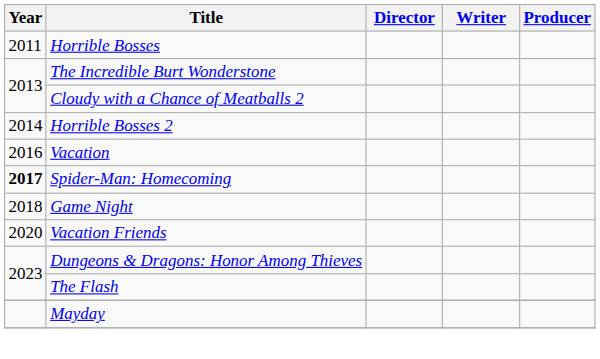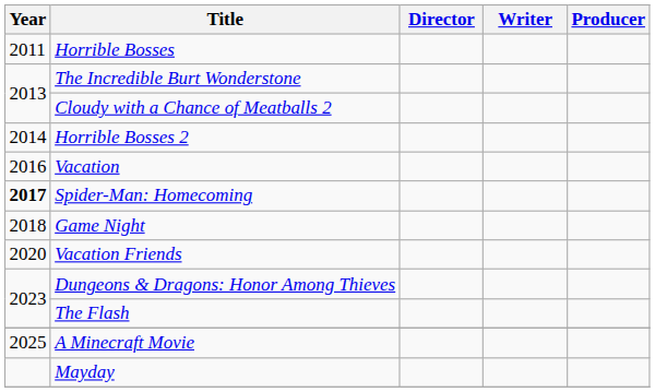+ row: 2025 | A Minecraft Movie
